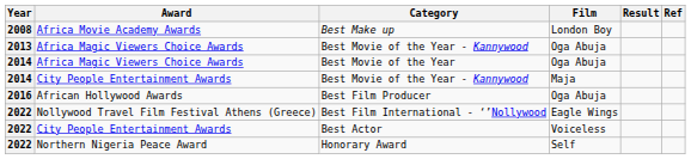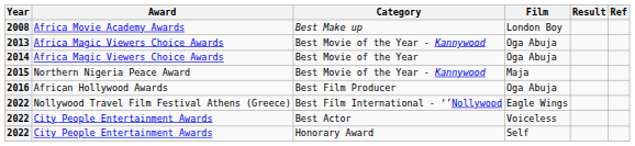Best Movie of the Year - Kannywood / Maja | Year: 2014 -> 2015
Best Movie of the Year - Kannywood / Maja | Award: City People Entertainment Awards -> Northern Nigeria Peace Award
Honorary Award | Award: Northern Nigeria Peace Award -> City People Entertainment Awards
